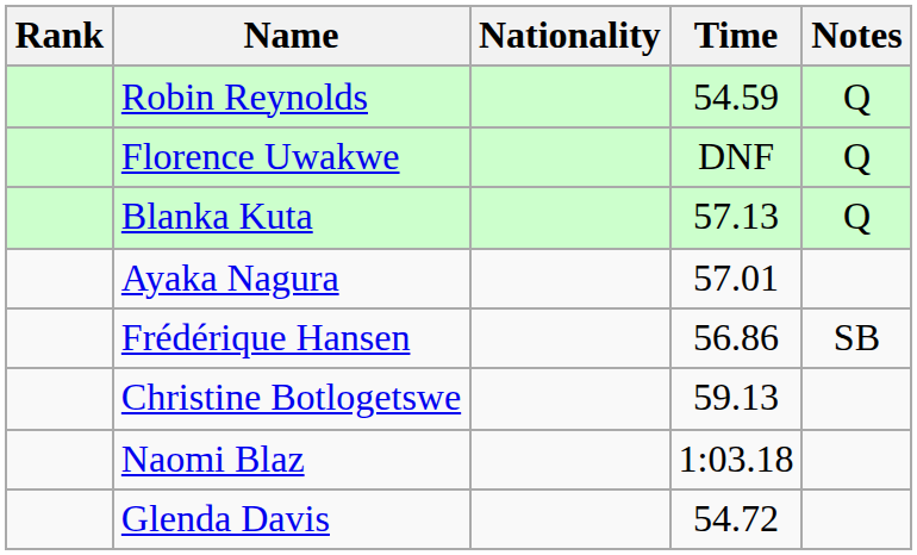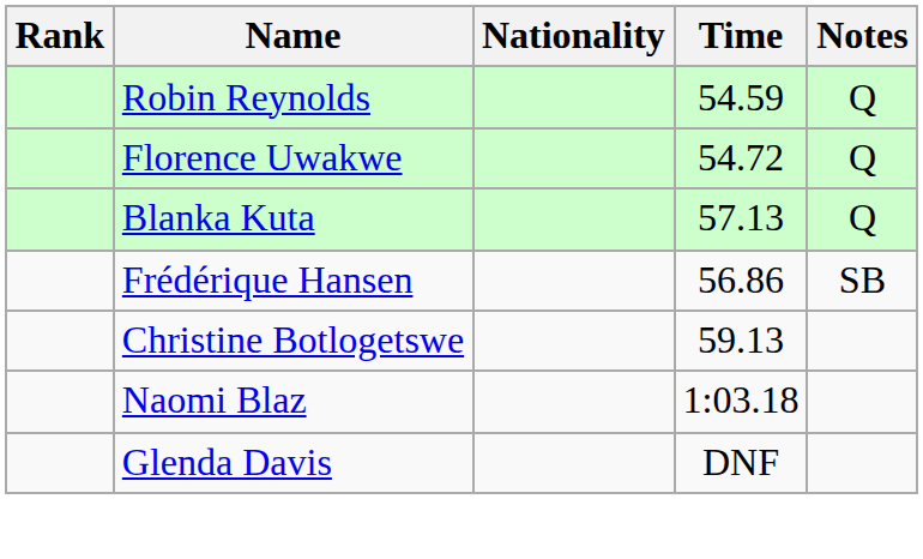Florence Uwakwe | Time: DNF -> 54.72
- row: Ayaka Nagura | 57.01
Glenda Davis | Time: 54.72 -> DNF
